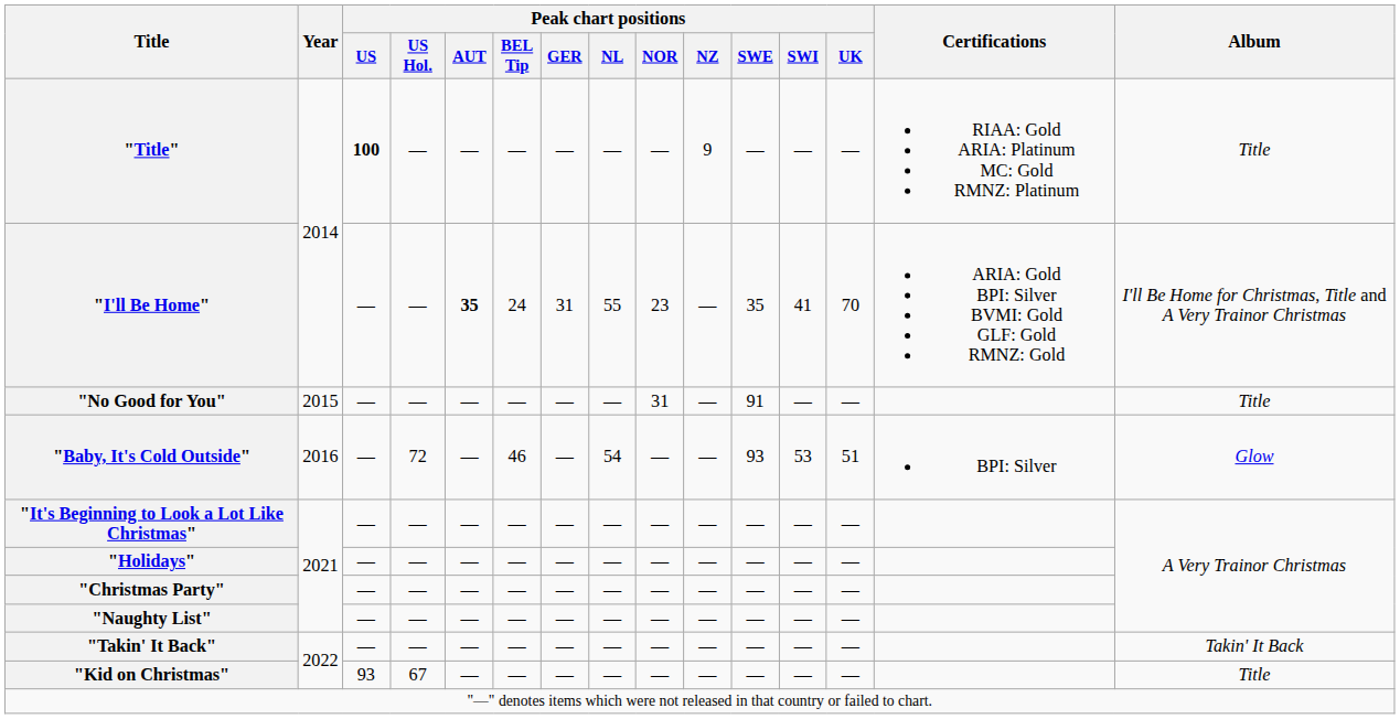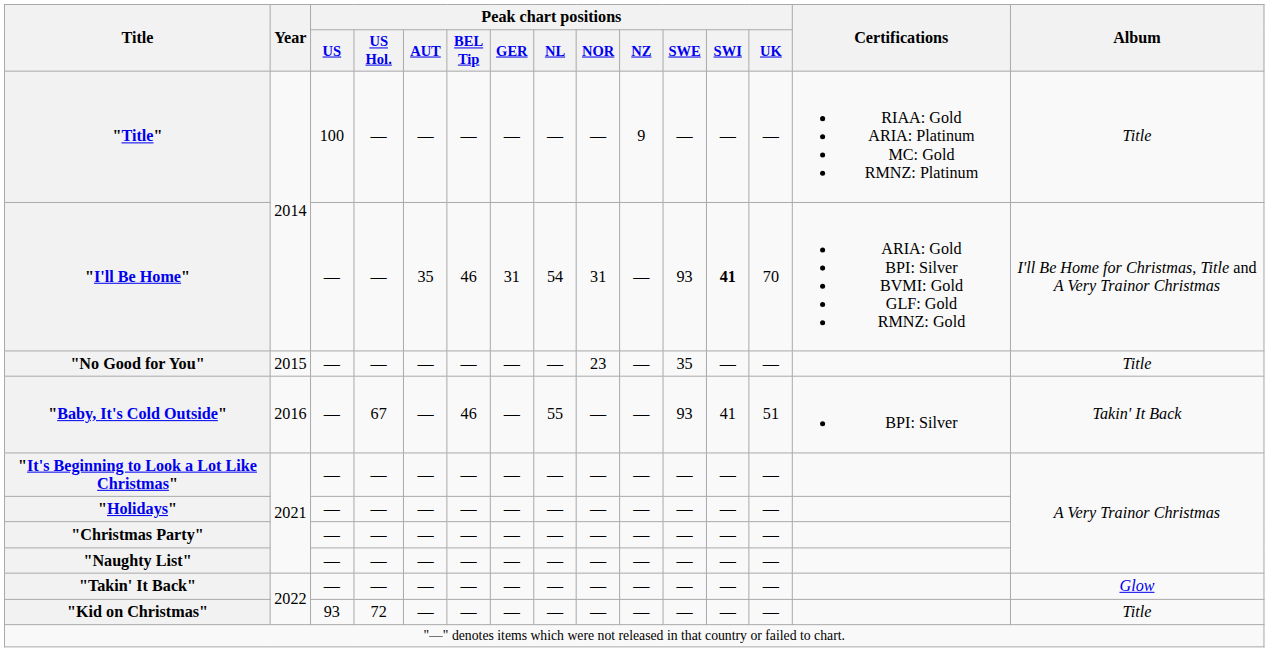"Title" | Peak chart positions / US: bold -> normal
"I'll Be Home" | Peak chart positions / AUT: bold -> normal
"I'll Be Home" | Peak chart positions / BEL Tip: 24 -> 46
"I'll Be Home" | Peak chart positions / NL: 55 -> 54
"I'll Be Home" | Peak chart positions / NOR: 23 -> 31
"I'll Be Home" | Peak chart positions / SWE: 35 -> 93
"I'll Be Home" | Peak chart positions / SWI: normal -> bold
"No Good for You" | Peak chart positions / NOR: 31 -> 23
"No Good for You" | Peak chart positions / SWE: 91 -> 35
"Baby, It's Cold Outside" | Peak chart positions / US Hol.: 72 -> 67
"Baby, It's Cold Outside" | Peak chart positions / NL: 54 -> 55
"Baby, It's Cold Outside" | Peak chart positions / SWI: 53 -> 41
"Baby, It's Cold Outside" | Album: Glow -> Takin' It Back
"Takin' It Back" | Album: Takin' It Back -> Glow
"Kid on Christmas" | Peak chart positions / US Hol.: 67 -> 72
